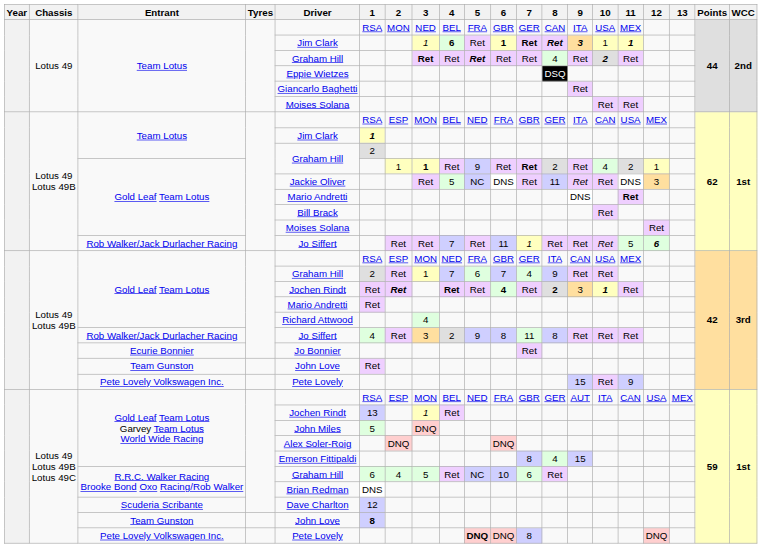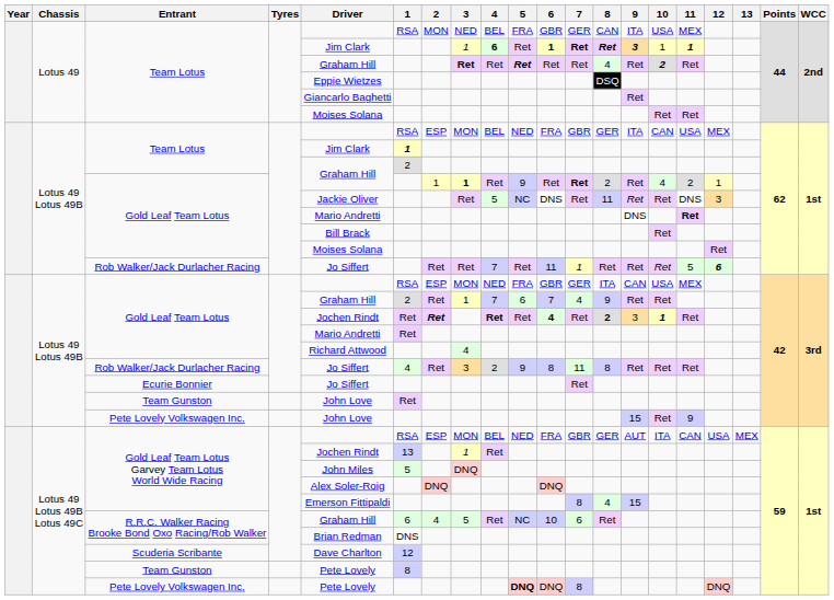Ecurie Bonnier | Driver: Jo Bonnier -> Jo Siffert
Lotus 49 Lotus 49B / Pete Lovely Volkswagen Inc. | Driver: Pete Lovely -> John Love
Lotus 49 Lotus 49B Lotus 49C / Team Gunston | Driver: John Love -> Pete Lovely
Lotus 49 Lotus 49B Lotus 49C / Team Gunston | 1: bold -> normal
